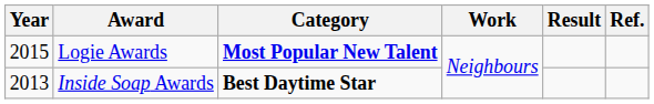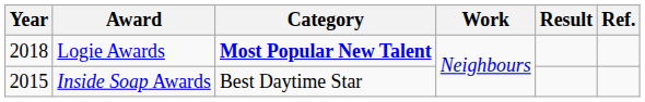Logie Awards | Year: 2015 -> 2018
Inside Soap Awards | Year: 2013 -> 2015
Inside Soap Awards | Category: bold -> normal
